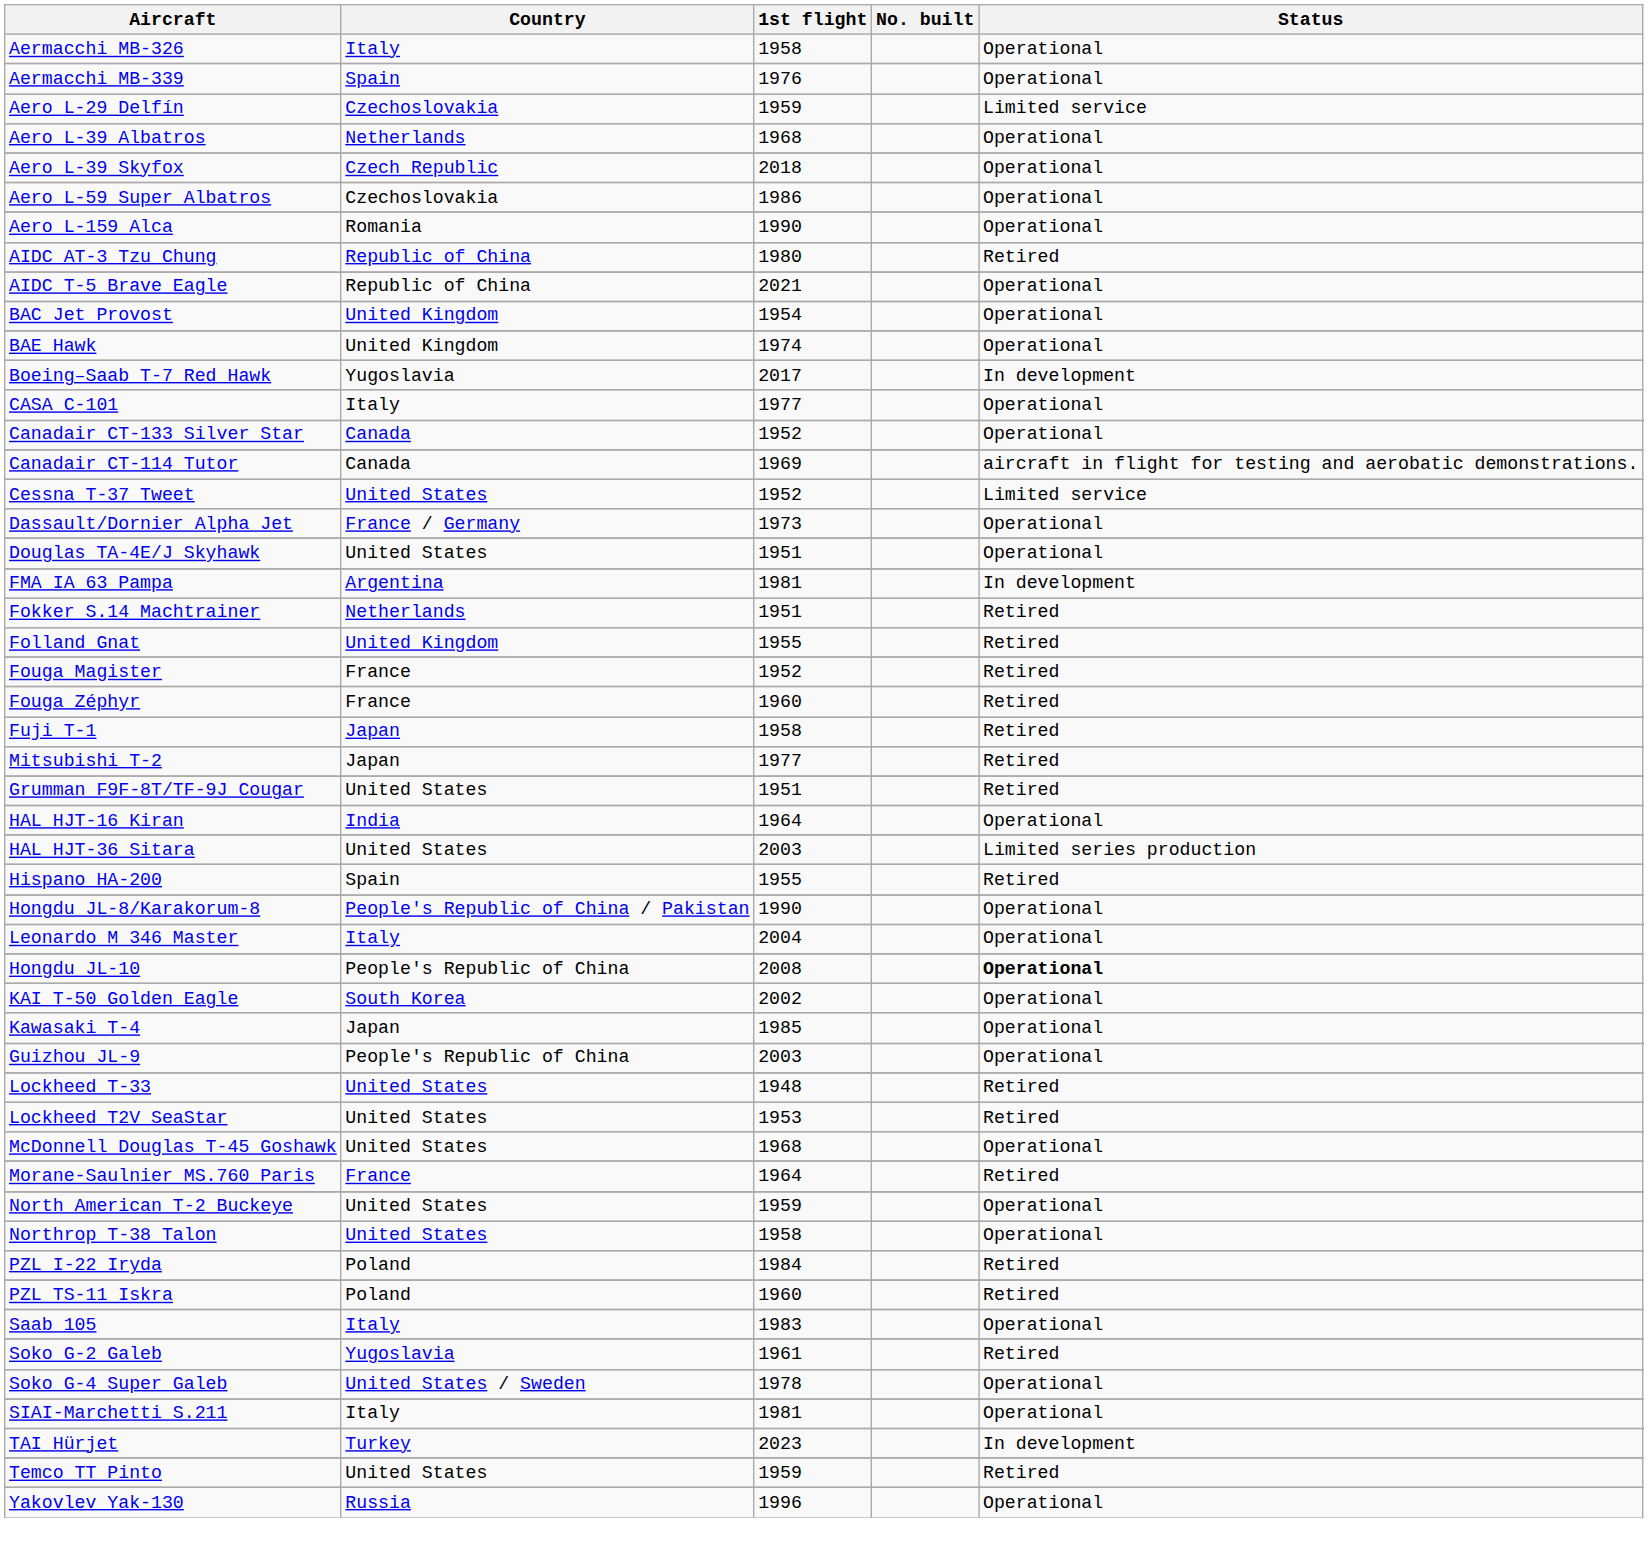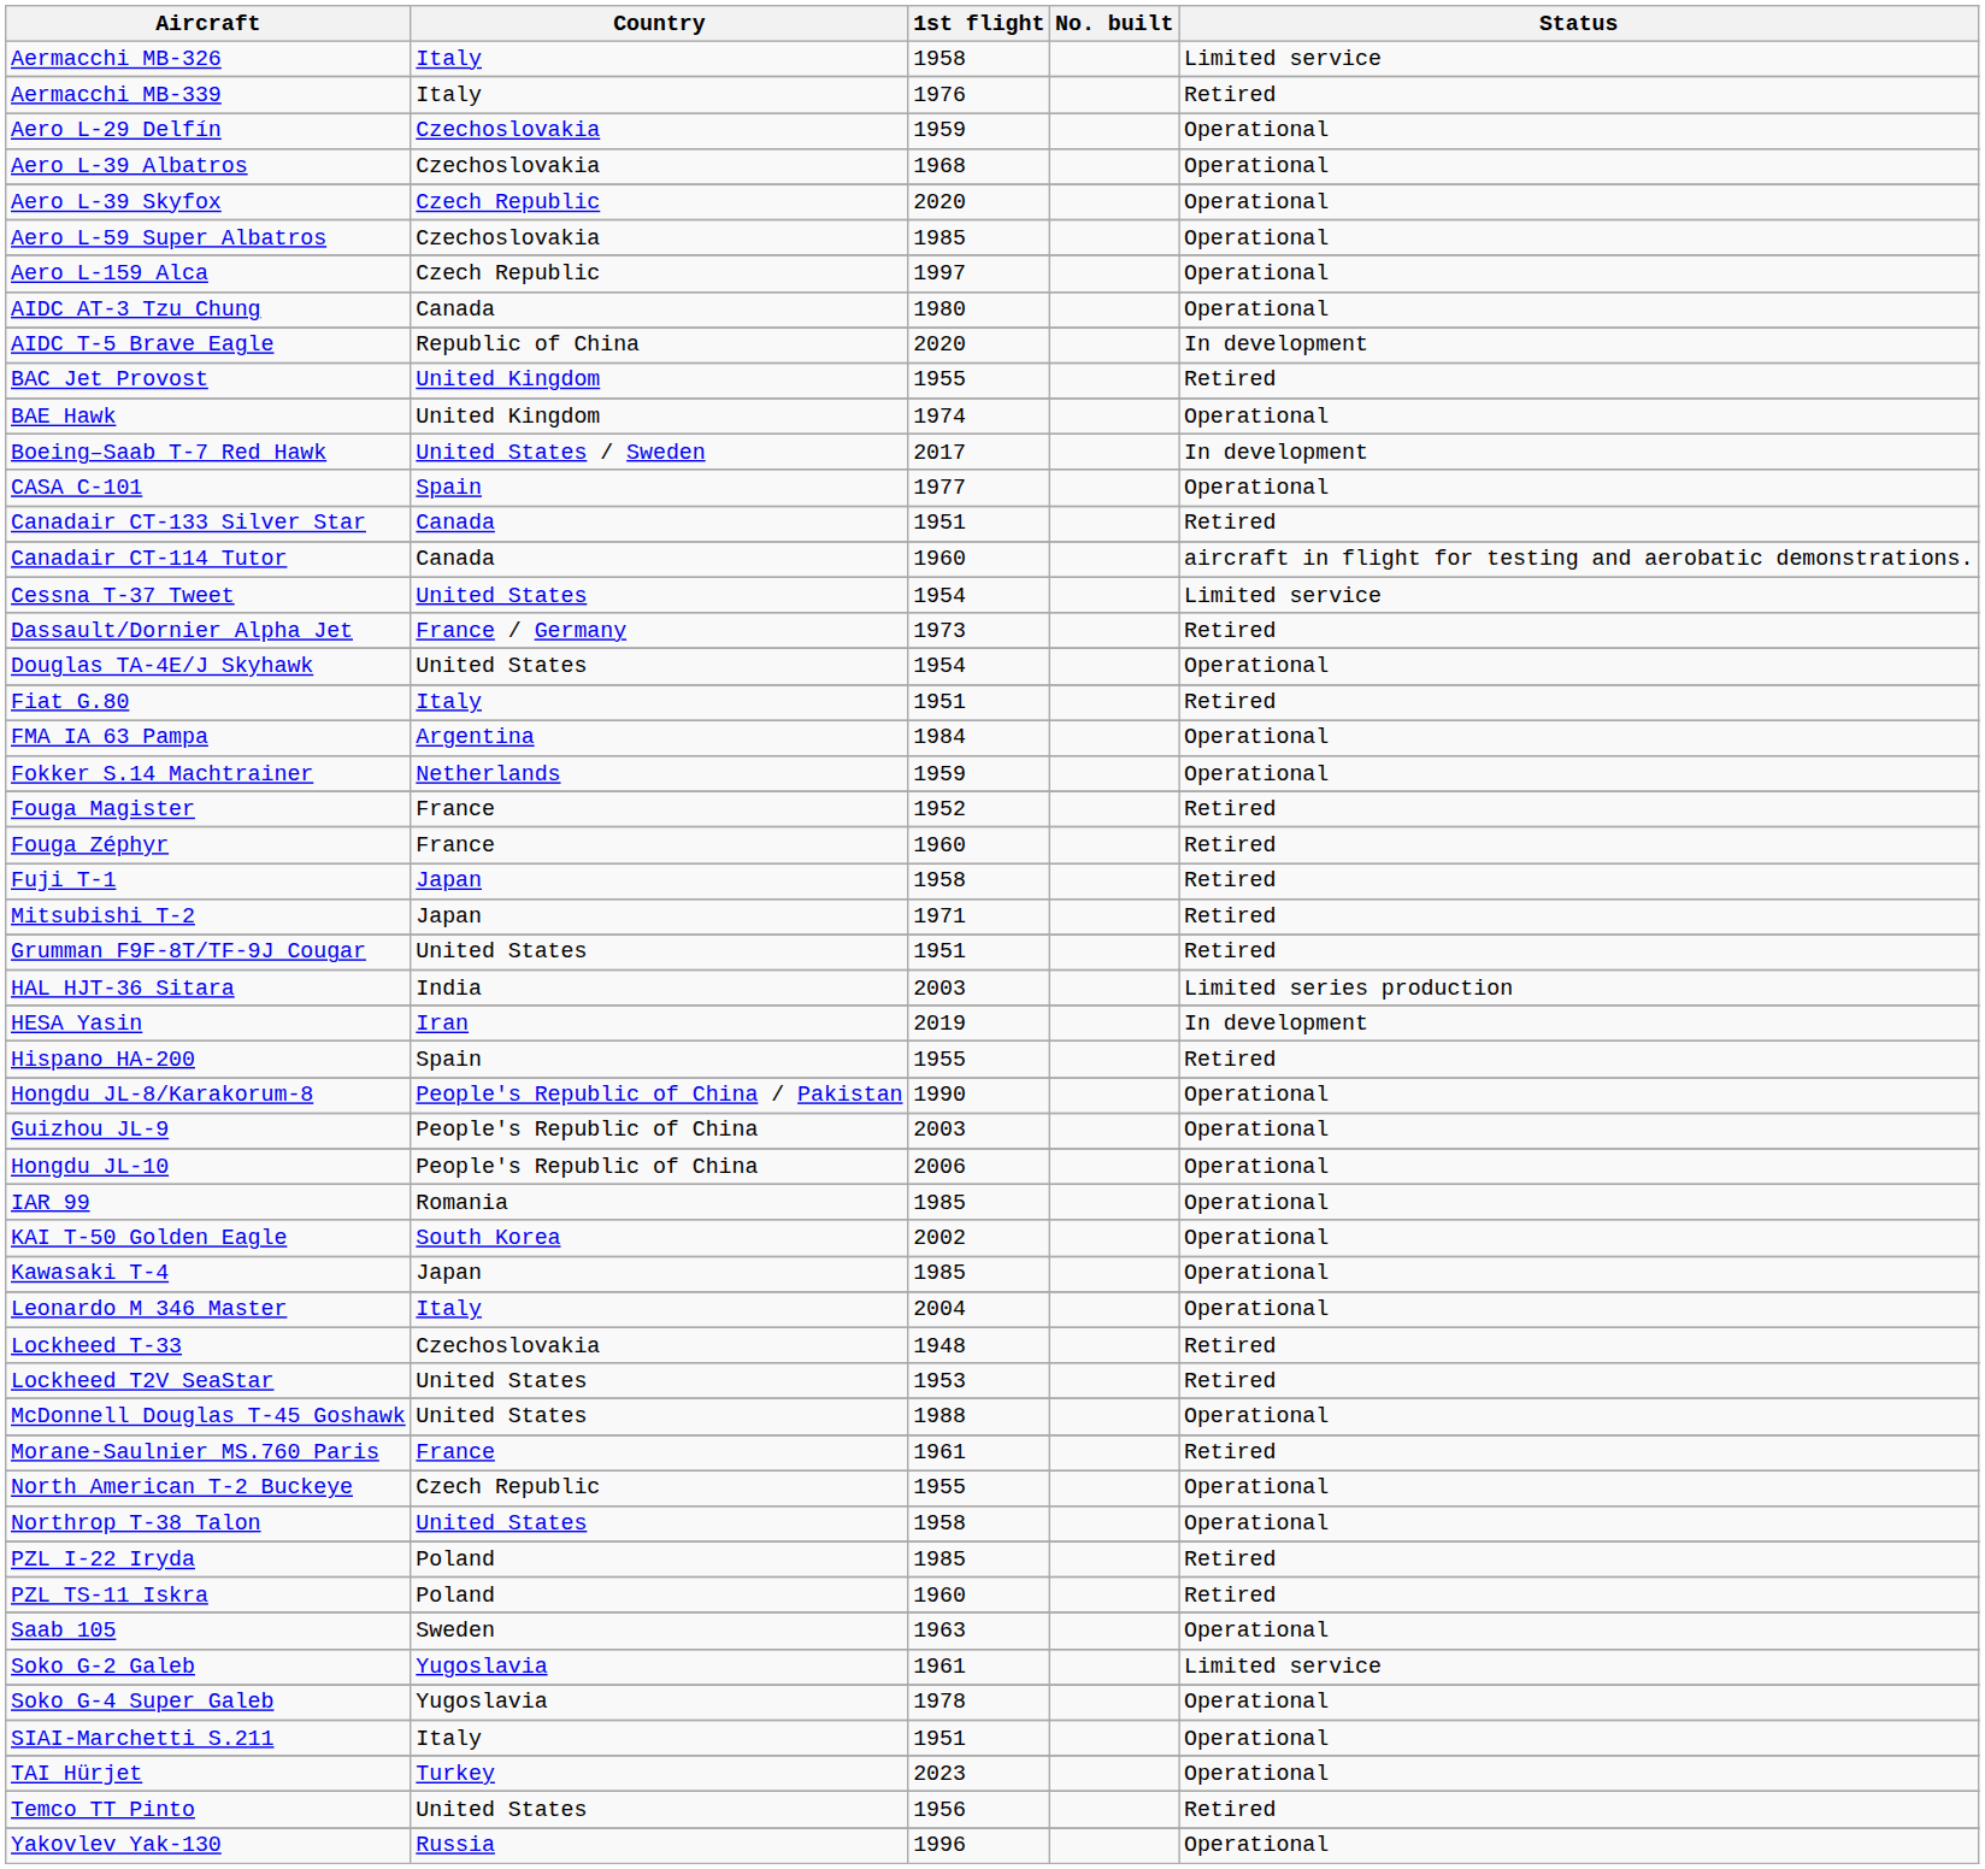Aermacchi MB-326 | Status: Operational -> Limited service
Aermacchi MB-339 | Country: Spain -> Italy
Aermacchi MB-339 | Status: Operational -> Retired
Aero L-29 Delfín | Status: Limited service -> Operational
Aero L-39 Albatros | Country: Netherlands -> Czechoslovakia
Aero L-39 Skyfox | 1st flight: 2018 -> 2020
Aero L-59 Super Albatros | 1st flight: 1986 -> 1985
Aero L-159 Alca | Country: Romania -> Czech Republic
Aero L-159 Alca | 1st flight: 1990 -> 1997
AIDC AT-3 Tzu Chung | Country: Republic of China -> Canada
AIDC AT-3 Tzu Chung | Status: Retired -> Operational
AIDC T-5 Brave Eagle | 1st flight: 2021 -> 2020
AIDC T-5 Brave Eagle | Status: Operational -> In development
BAC Jet Provost | 1st flight: 1954 -> 1955
BAC Jet Provost | Status: Operational -> Retired
Boeing–Saab T-7 Red Hawk | Country: Yugoslavia -> United States / Sweden
CASA C-101 | Country: Italy -> Spain
Canadair CT-133 Silver Star | 1st flight: 1952 -> 1951
Canadair CT-133 Silver Star | Status: Operational -> Retired
Canadair CT-114 Tutor | 1st flight: 1969 -> 1960
Cessna T-37 Tweet | 1st flight: 1952 -> 1954
Dassault/Dornier Alpha Jet | Status: Operational -> Retired
Douglas TA-4E/J Skyhawk | 1st flight: 1951 -> 1954
+ row: Fiat G.80 | Italy | 1951 | Retired
FMA IA 63 Pampa | 1st flight: 1981 -> 1984
FMA IA 63 Pampa | Status: In development -> Operational
Fokker S.14 Machtrainer | 1st flight: 1951 -> 1959
Fokker S.14 Machtrainer | Status: Retired -> Operational
- row: Folland Gnat | United Kingdom | 1955 | Retired
Mitsubishi T-2 | 1st flight: 1977 -> 1971
- row: HAL HJT-16 Kiran | India | 1964 | Operational
HAL HJT-36 Sitara | Country: United States -> India
+ row: HESA Yasin | Iran | 2019 | In development
rows swapped: Guizhou JL-9 <-> Leonardo M 346 Master
Hongdu JL-10 | 1st flight: 2008 -> 2006
Hongdu JL-10 | Status: bold -> normal
+ row: IAR 99 | Romania | 1985 | Operational
Lockheed T-33 | Country: United States -> Czechoslovakia
McDonnell Douglas T-45 Goshawk | 1st flight: 1968 -> 1988
Morane-Saulnier MS.760 Paris | 1st flight: 1964 -> 1961
North American T-2 Buckeye | Country: United States -> Czech Republic
North American T-2 Buckeye | 1st flight: 1959 -> 1955
PZL I-22 Iryda | 1st flight: 1984 -> 1985
Saab 105 | Country: Italy -> Sweden
Saab 105 | 1st flight: 1983 -> 1963
Soko G-2 Galeb | Status: Retired -> Limited service
Soko G-4 Super Galeb | Country: United States / Sweden -> Yugoslavia
SIAI-Marchetti S.211 | 1st flight: 1981 -> 1951
TAI Hürjet | Status: In development -> Operational
Temco TT Pinto | 1st flight: 1959 -> 1956
